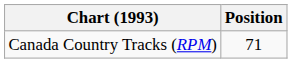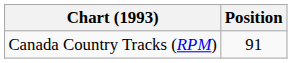Canada Country Tracks (RPM) | Position: 71 -> 91
